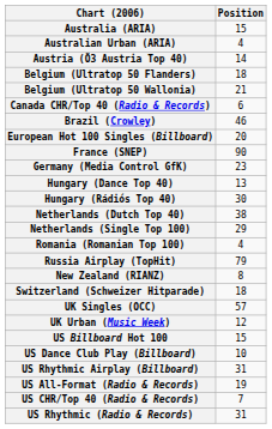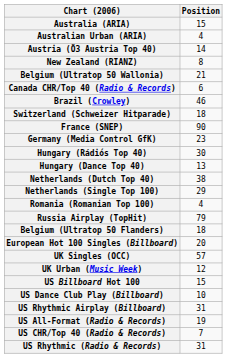rows swapped: Belgium (Ultratop 50 Flanders) <-> New Zealand (RIANZ)
rows swapped: European Hot 100 Singles (Billboard) <-> Switzerland (Schweizer Hitparade)
rows swapped: Hungary (Dance Top 40) <-> Hungary (Rádiós Top 40)
